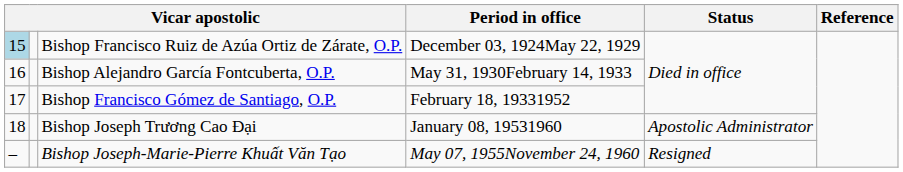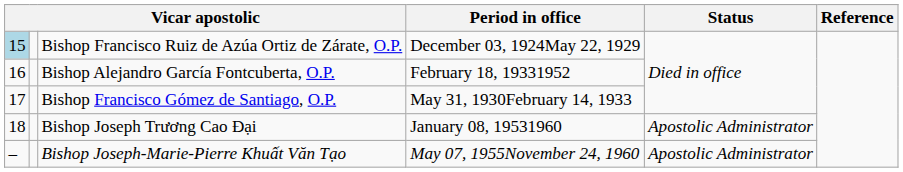Bishop Alejandro García Fontcuberta, O.P. | Period in office: May 31, 1930February 14, 1933 -> February 18, 19331952
Bishop Francisco Gómez de Santiago, O.P. | Period in office: February 18, 19331952 -> May 31, 1930February 14, 1933
Bishop Joseph-Marie-Pierre Khuất Văn Tạo | Status: Resigned -> Apostolic Administrator
